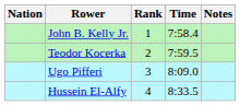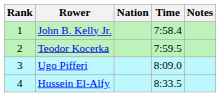columns swapped: Rank <-> Nation
